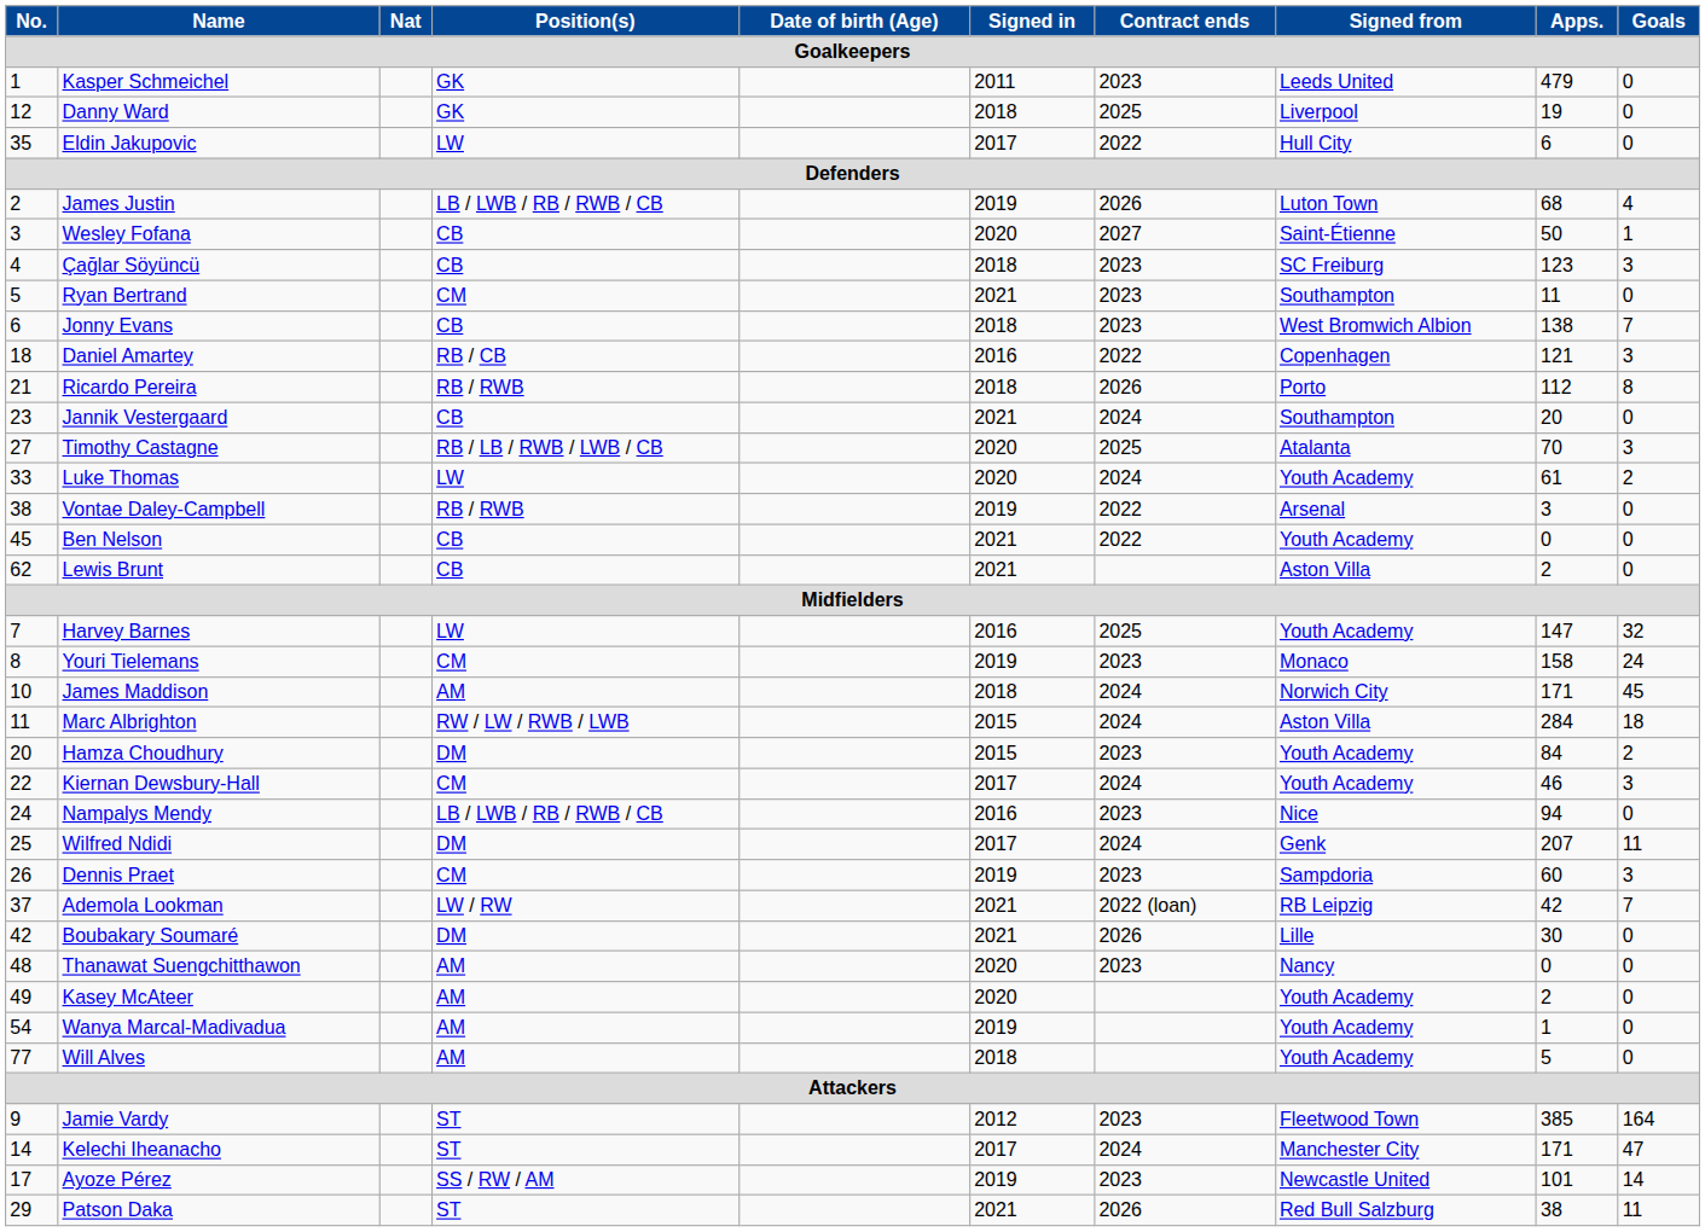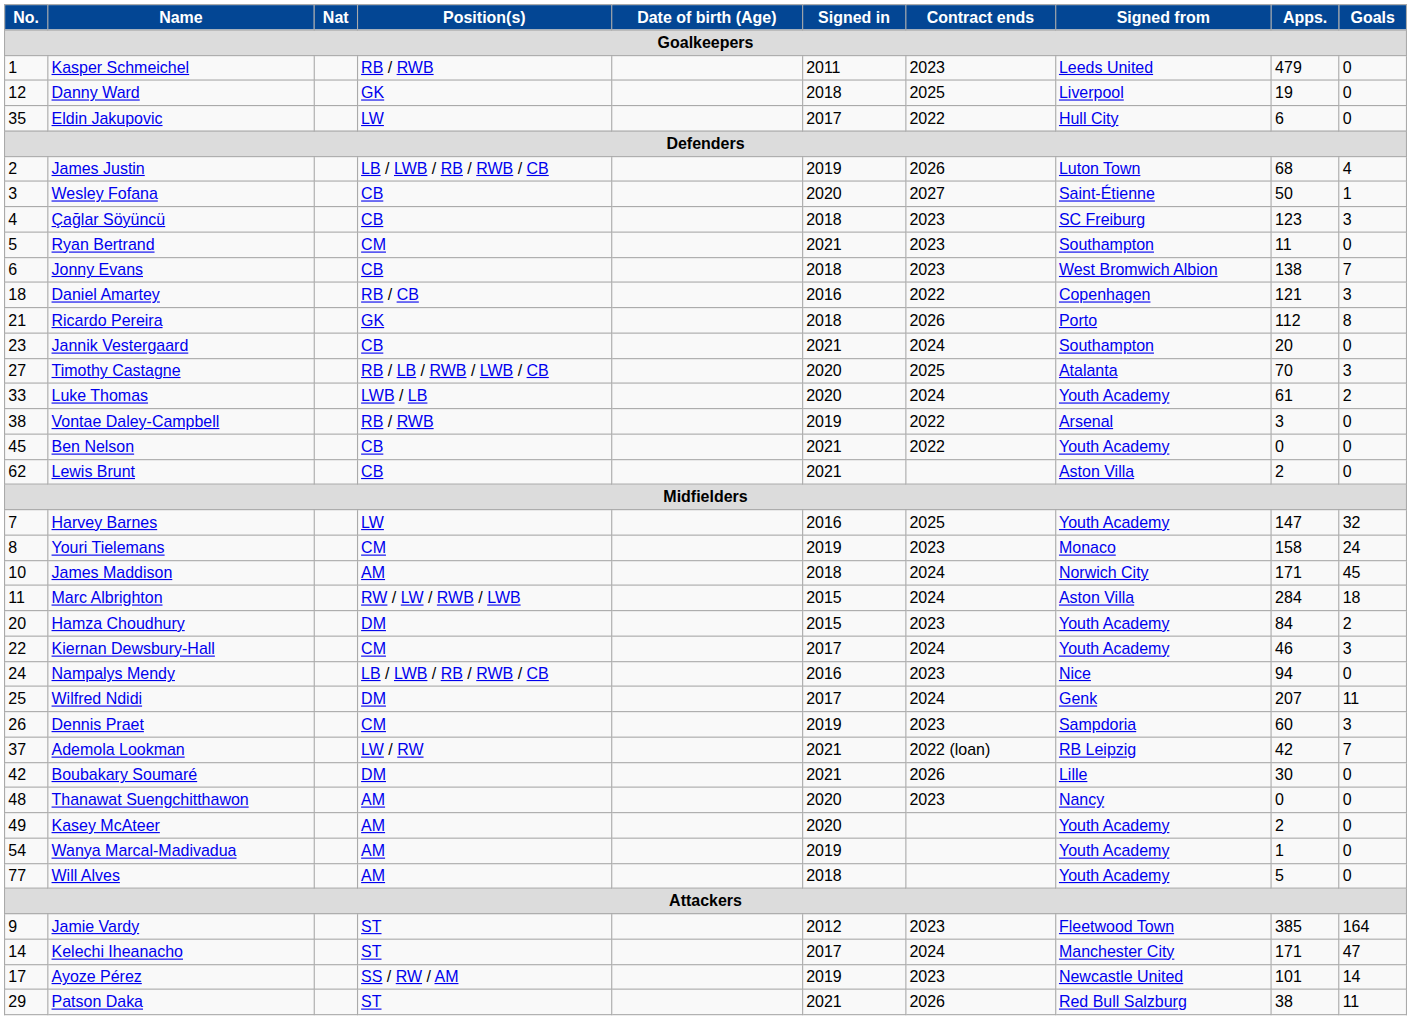Kasper Schmeichel | Position(s): GK -> RB / RWB
Ricardo Pereira | Position(s): RB / RWB -> GK
Luke Thomas | Position(s): LW -> LWB / LB
